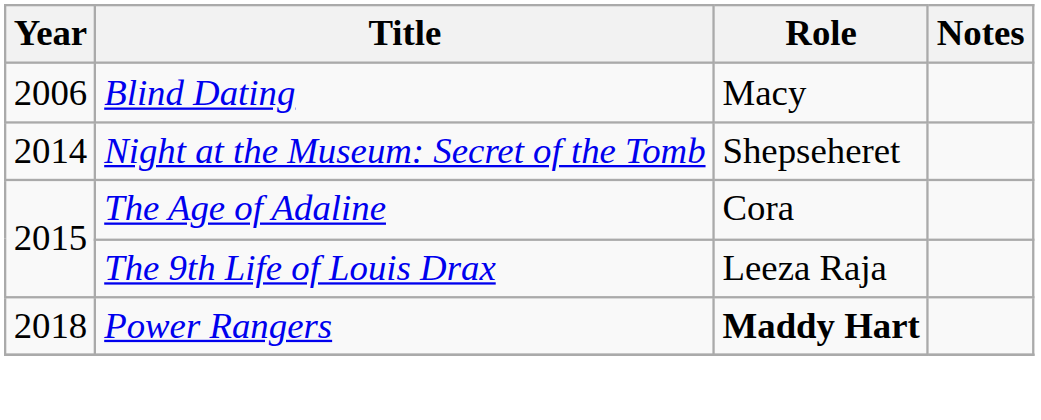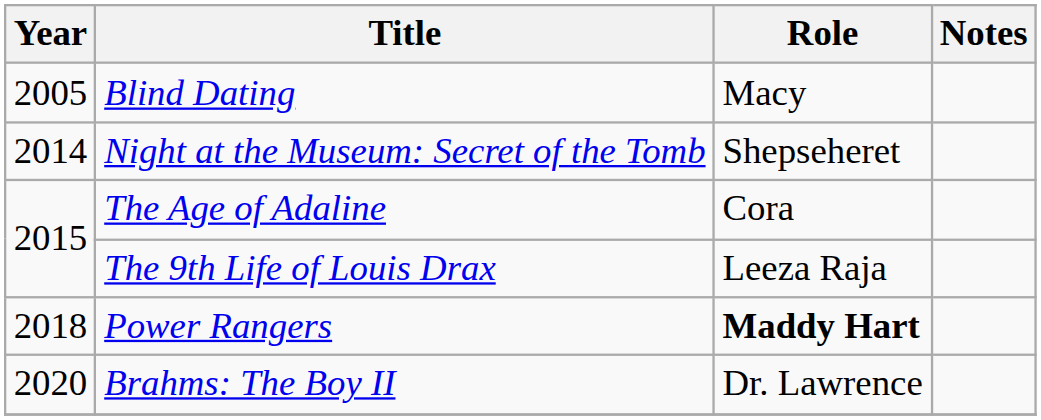Blind Dating | Year: 2006 -> 2005
+ row: 2020 | Brahms: The Boy II | Dr. Lawrence
